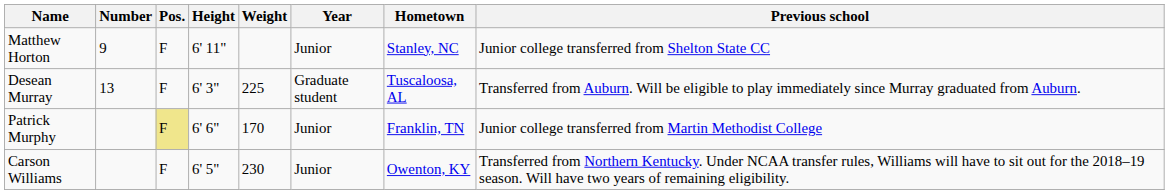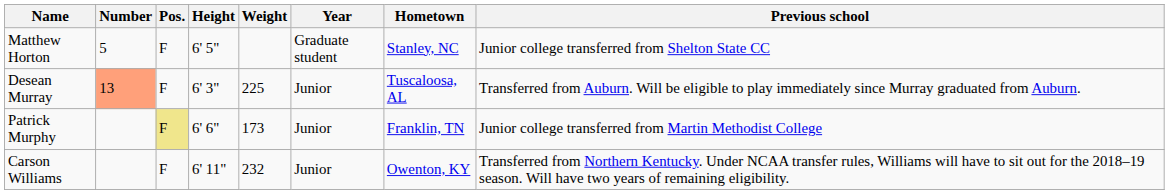Matthew Horton | Number: 9 -> 5
Matthew Horton | Height: 6' 11" -> 6' 5"
Matthew Horton | Year: Junior -> Graduate student
Desean Murray | Number: no background -> lightsalmon background
Desean Murray | Year: Graduate student -> Junior
Patrick Murphy | Weight: 170 -> 173
Carson Williams | Height: 6' 5" -> 6' 11"
Carson Williams | Weight: 230 -> 232
